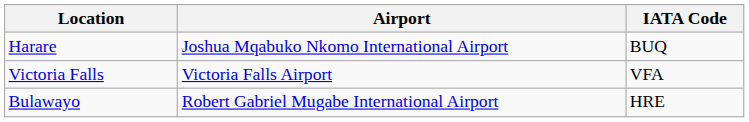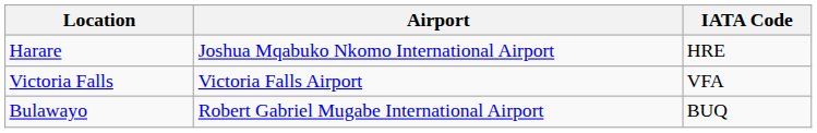Harare | IATA Code: BUQ -> HRE
Bulawayo | IATA Code: HRE -> BUQ
